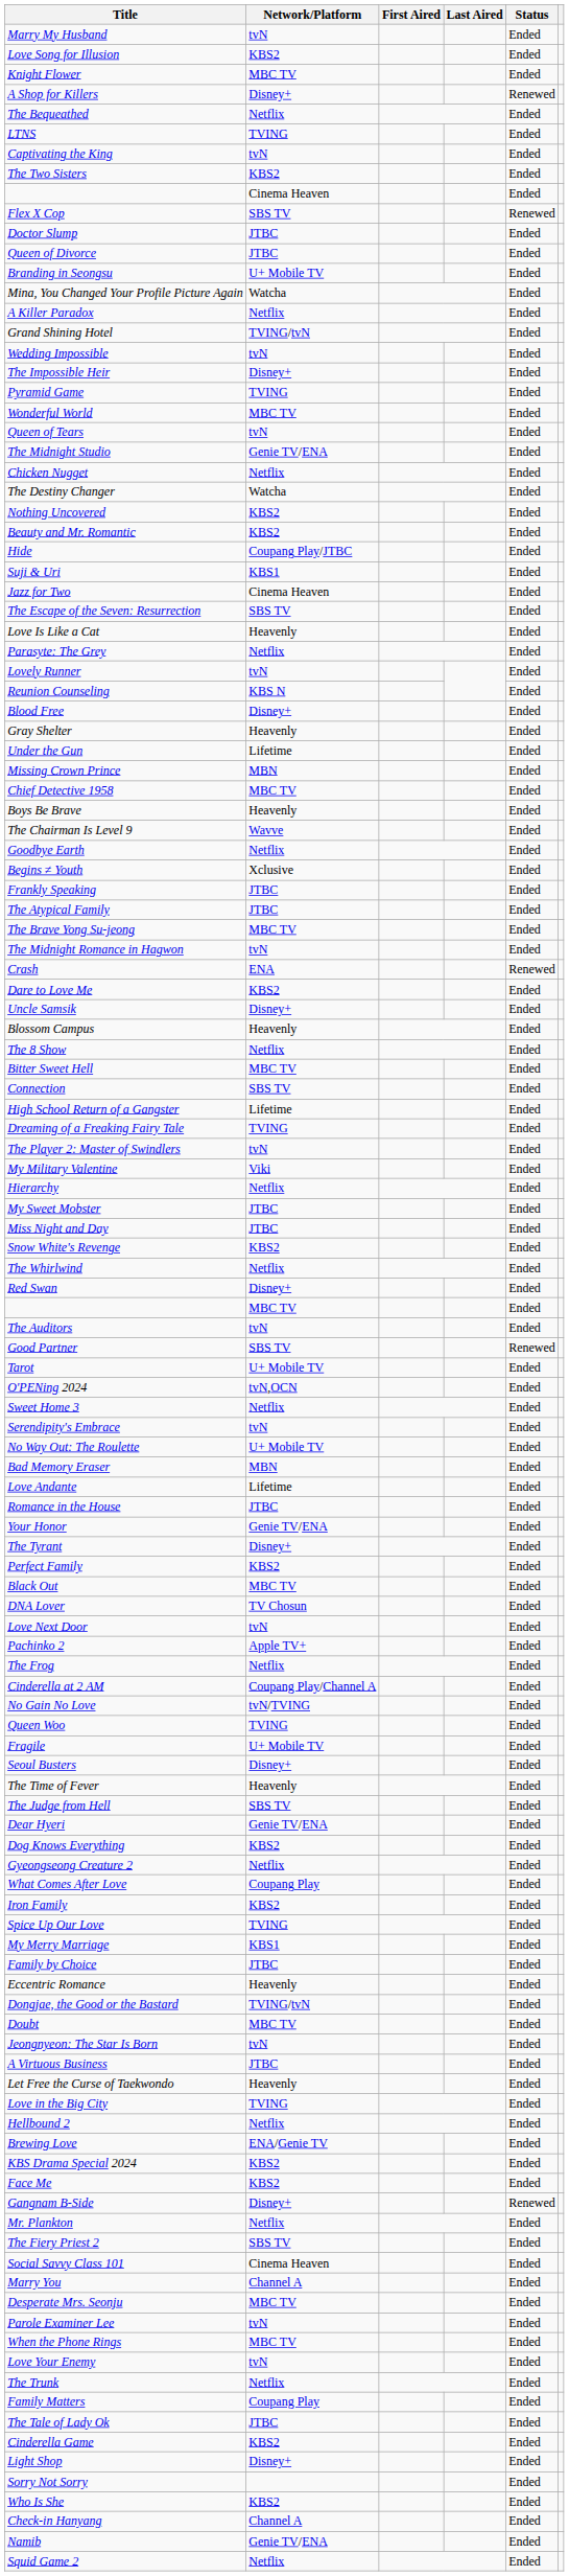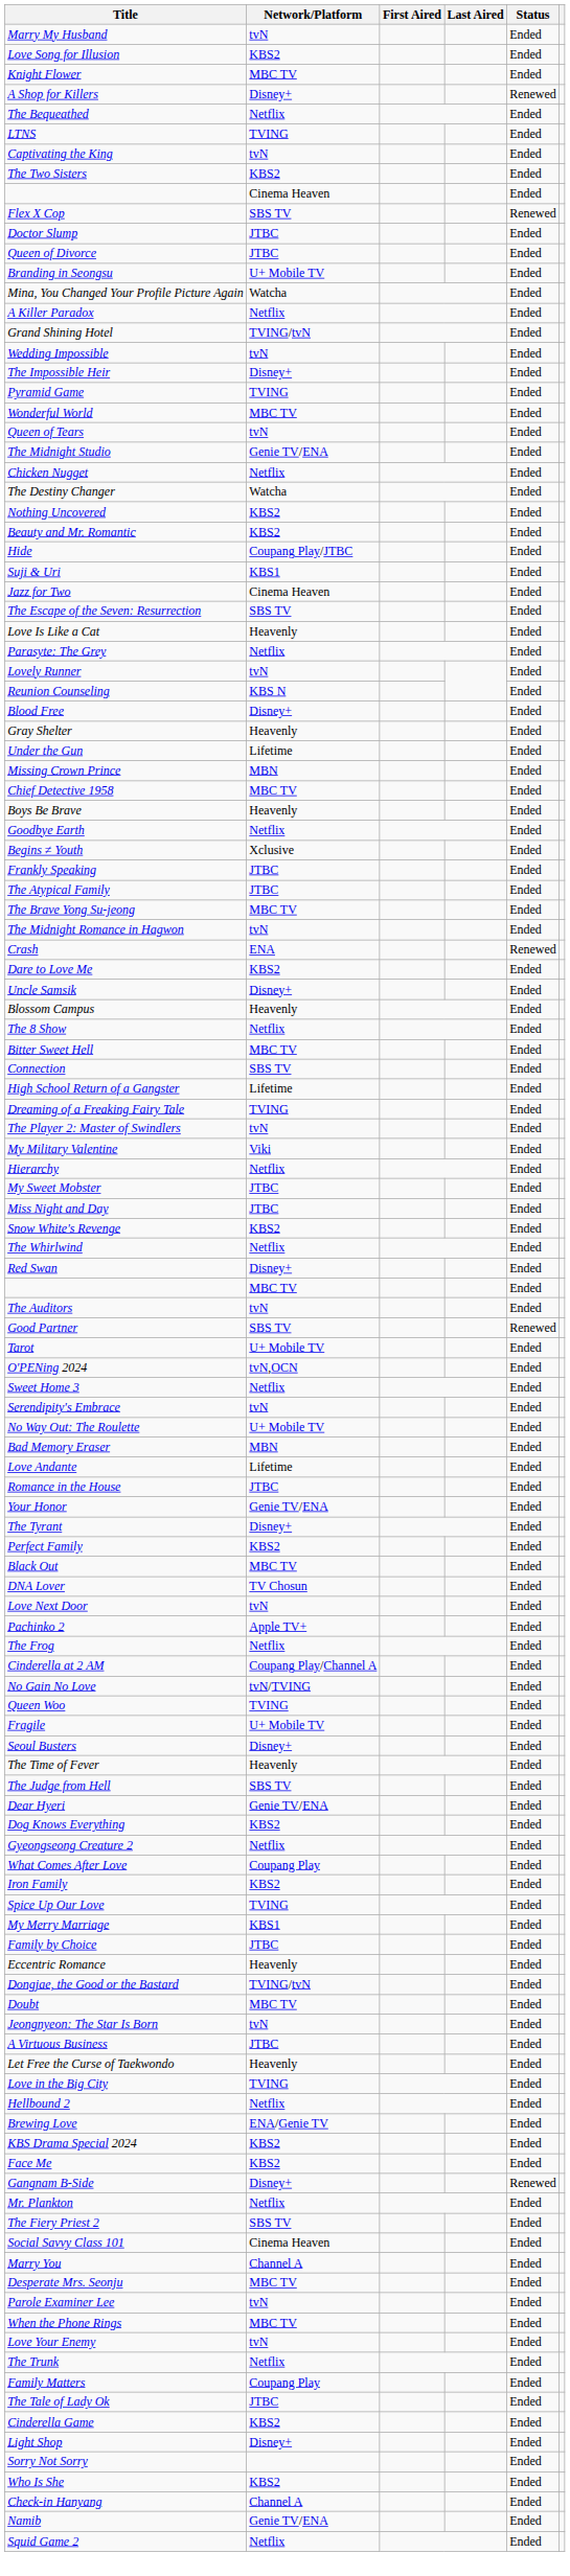- row: The Chairman Is Level 9 | Wavve | Ended
